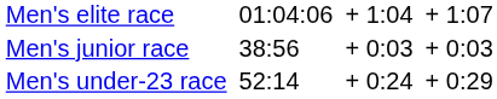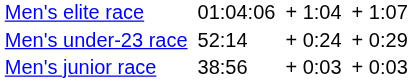rows swapped: Men's under-23 race <-> Men's junior race
